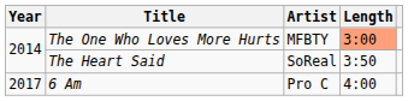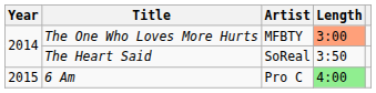6 Am | Year: 2017 -> 2015
6 Am | Length: no background -> lightgreen background
